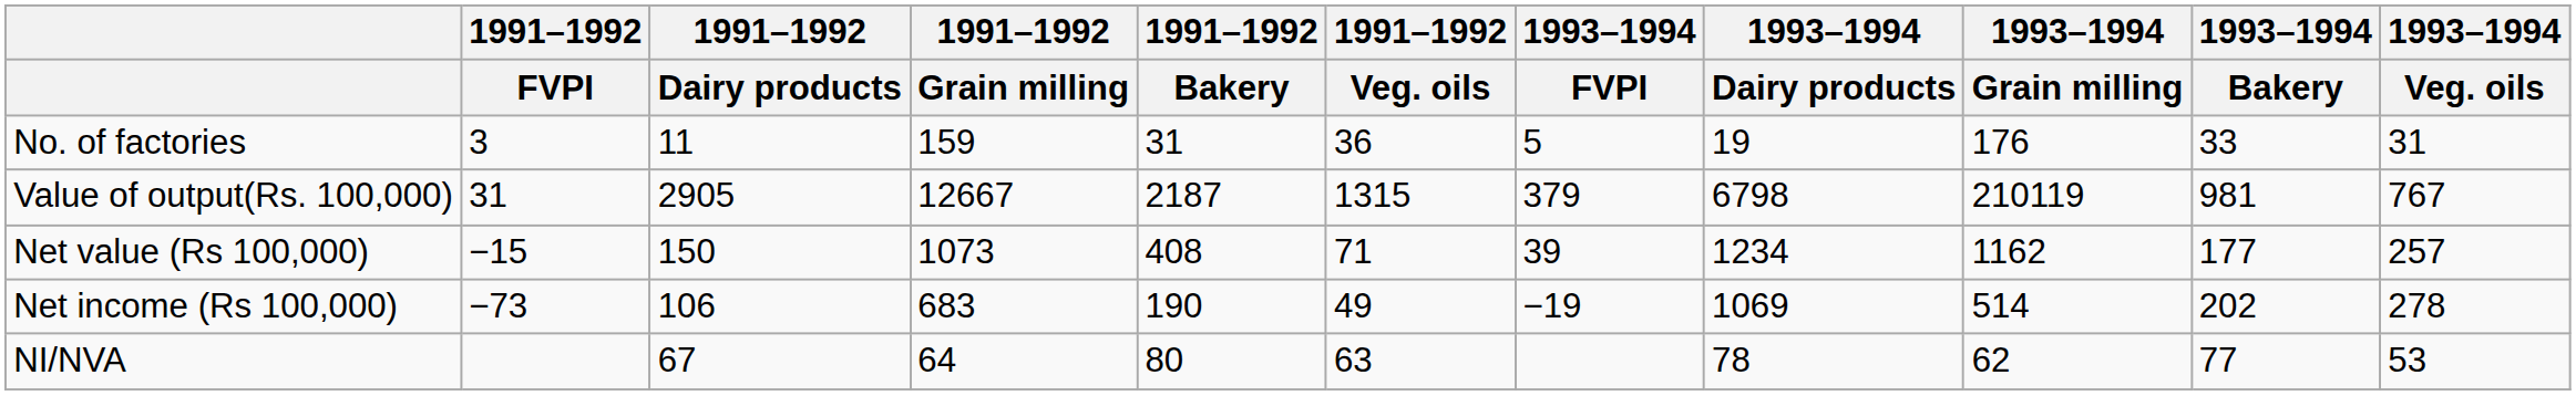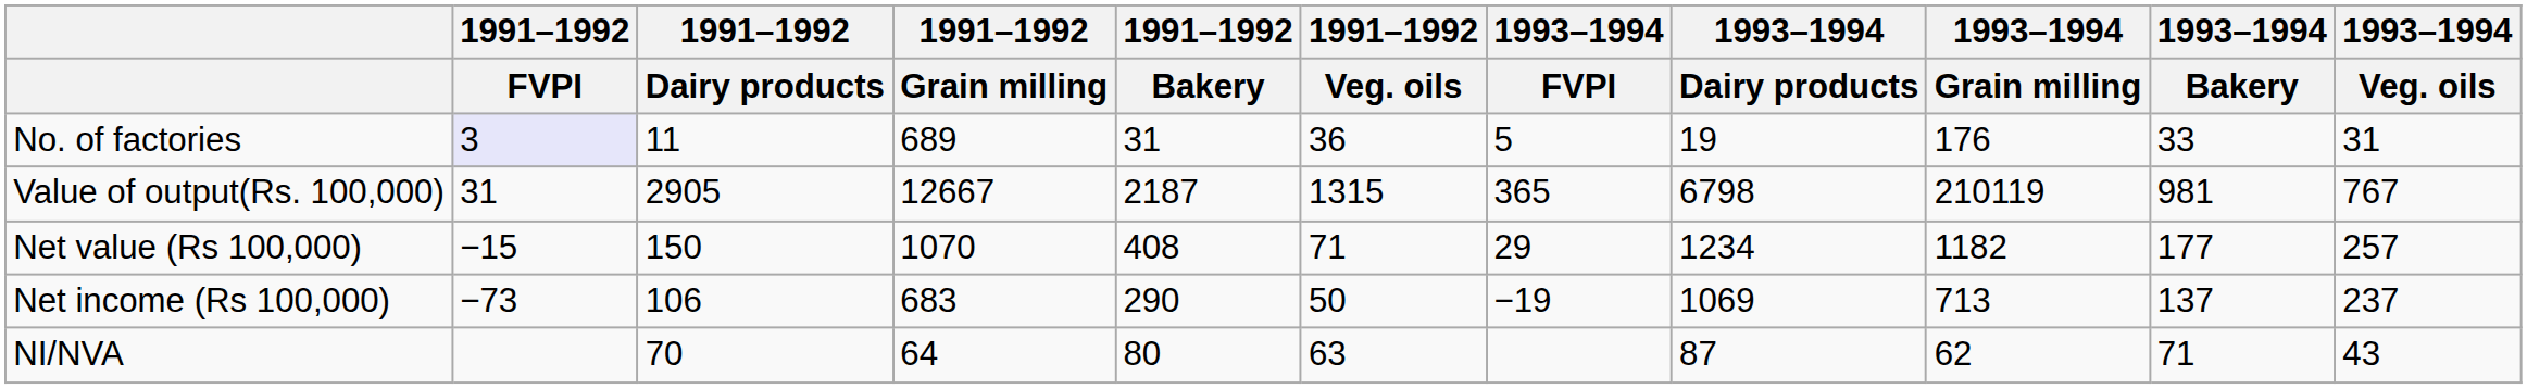No. of factories | 1991–1992 / FVPI: no background -> lavender background
No. of factories | 1991–1992 / Grain milling: 159 -> 689
Value of output(Rs. 100,000) | 1993–1994 / FVPI: 379 -> 365
Net value (Rs 100,000) | 1991–1992 / Grain milling: 1073 -> 1070
Net value (Rs 100,000) | 1993–1994 / FVPI: 39 -> 29
Net value (Rs 100,000) | 1993–1994 / Grain milling: 1162 -> 1182
Net income (Rs 100,000) | 1991–1992 / Bakery: 190 -> 290
Net income (Rs 100,000) | 1991–1992 / Veg. oils: 49 -> 50
Net income (Rs 100,000) | 1993–1994 / Grain milling: 514 -> 713
Net income (Rs 100,000) | 1993–1994 / Bakery: 202 -> 137
Net income (Rs 100,000) | 1993–1994 / Veg. oils: 278 -> 237
NI/NVA | 1991–1992 / Dairy products: 67 -> 70
NI/NVA | 1993–1994 / Dairy products: 78 -> 87
NI/NVA | 1993–1994 / Bakery: 77 -> 71
NI/NVA | 1993–1994 / Veg. oils: 53 -> 43
